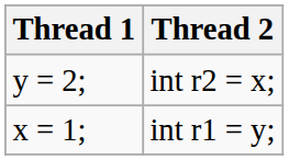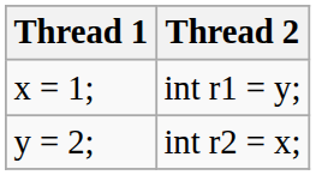rows swapped: int r1 = y; <-> int r2 = x;
